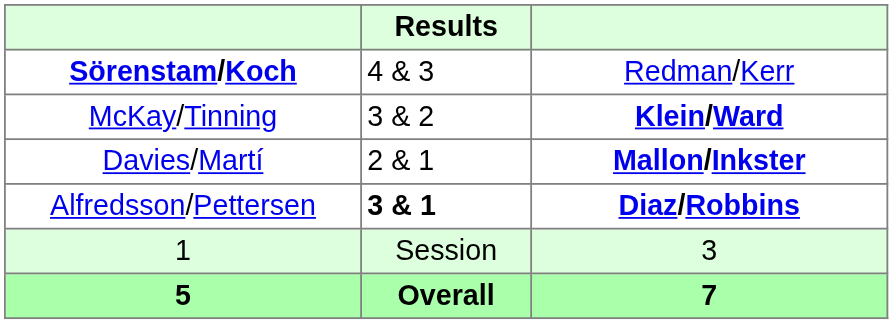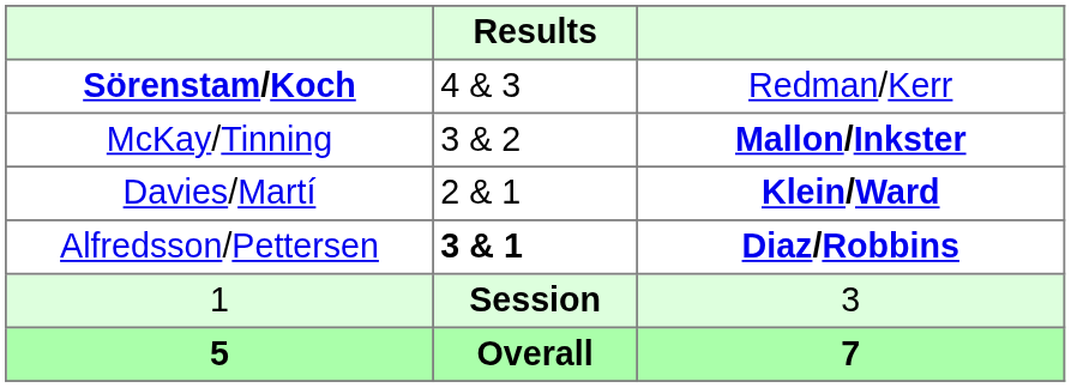McKay/Tinning | column 3: Klein/Ward -> Mallon/Inkster
Davies/Martí | column 3: Mallon/Inkster -> Klein/Ward
1 | Results: normal -> bold
